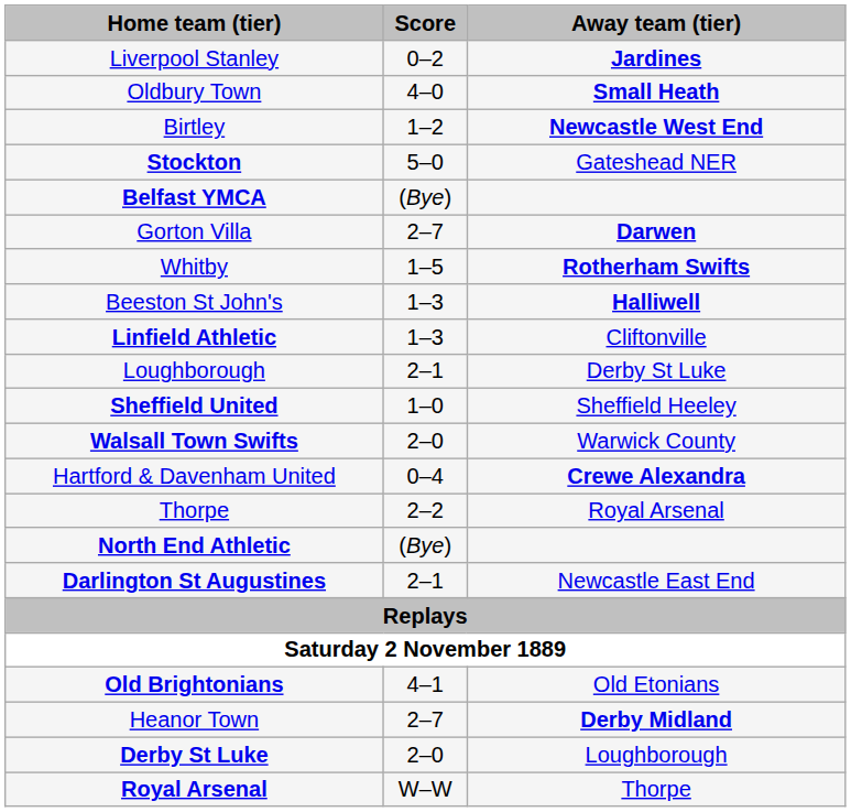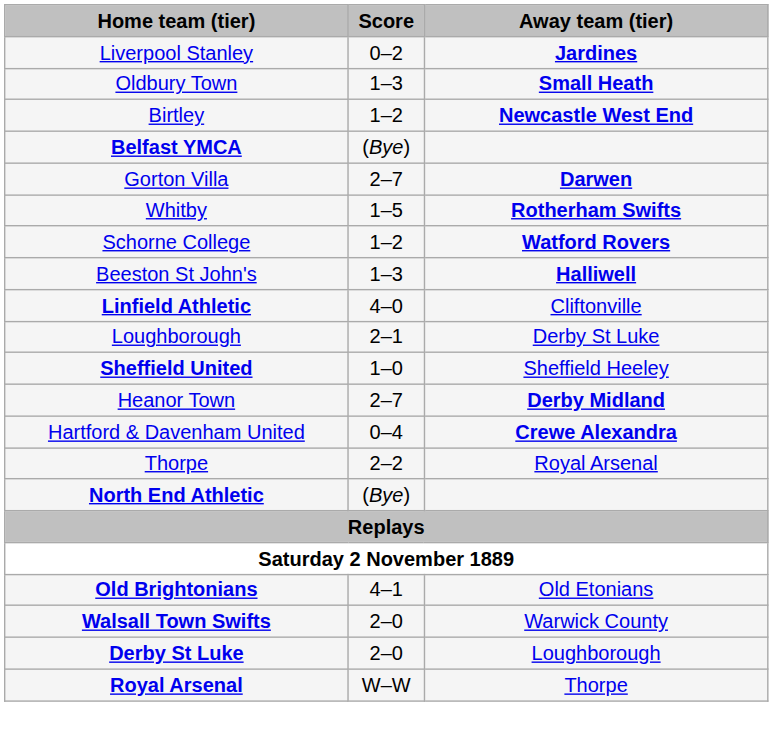Oldbury Town | Score: 4–0 -> 1–3
- row: Stockton | 5–0 | Gateshead NER
+ row: Schorne College | 1–2 | Watford Rovers
Linfield Athletic | Score: 1–3 -> 4–0
rows swapped: Heanor Town <-> Walsall Town Swifts
- row: Darlington St Augustines | 2–1 | Newcastle East End
